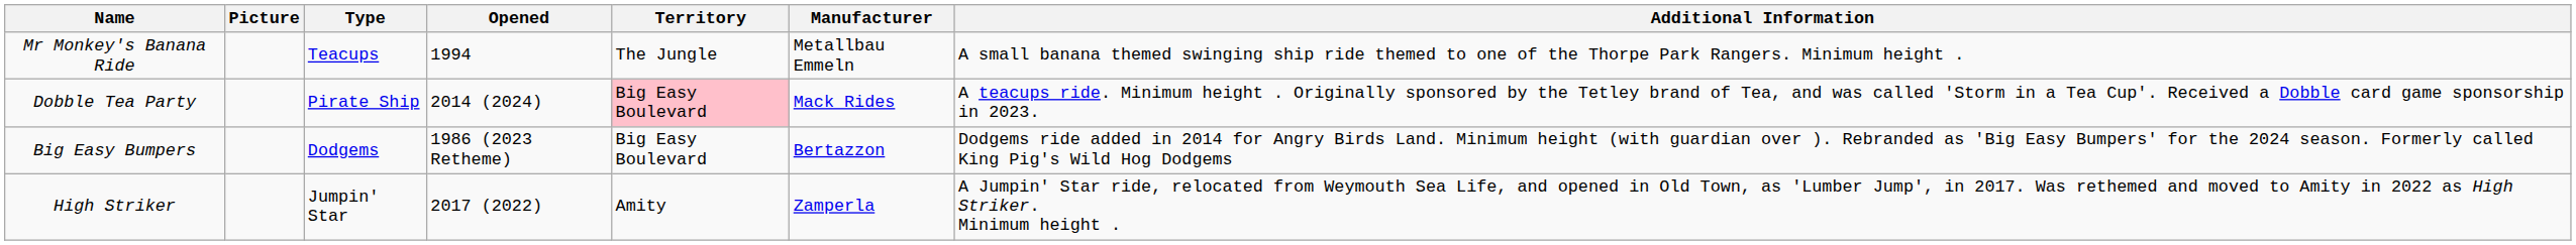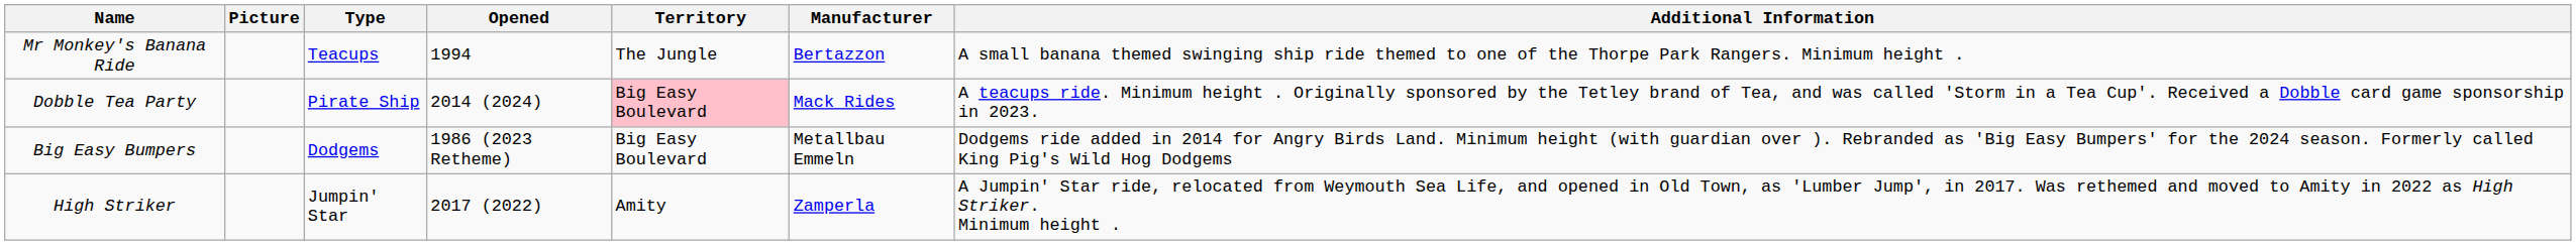Mr Monkey's Banana Ride | Manufacturer: Metallbau Emmeln -> Bertazzon
Big Easy Bumpers | Manufacturer: Bertazzon -> Metallbau Emmeln
